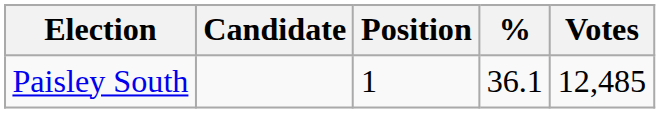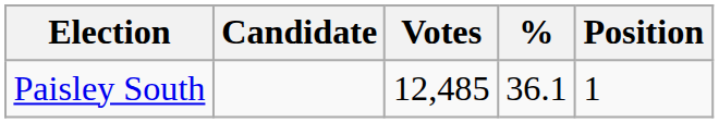columns swapped: Votes <-> Position
